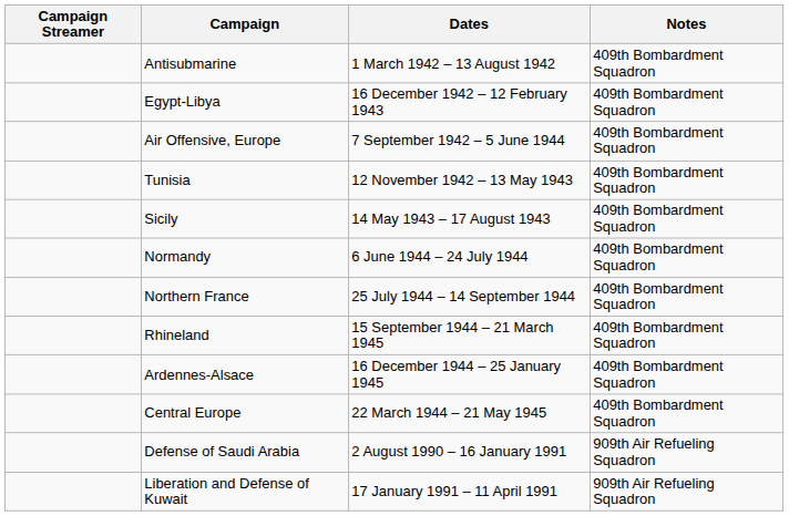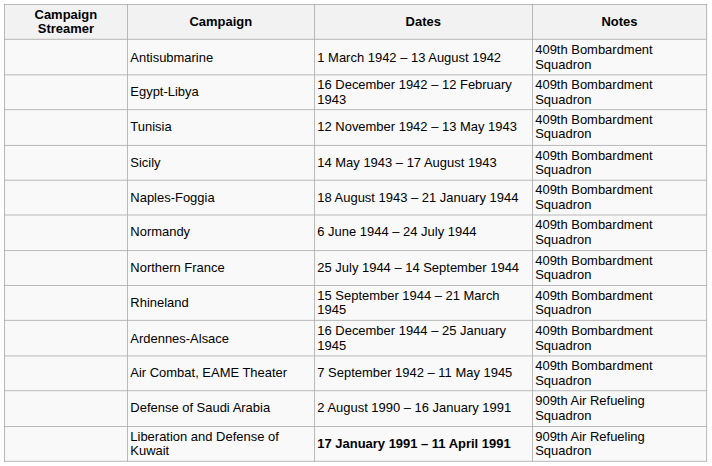- row: Air Offensive, Europe | 7 September 1942 – 5 June 1944 | 409th Bombardment Squadron
+ row: Naples-Foggia | 18 August 1943 – 21 January 1944 | 409th Bombardment Squadron
- row: Central Europe | 22 March 1944 – 21 May 1945 | 409th Bombardment Squadron
+ row: Air Combat, EAME Theater | 7 September 1942 – 11 May 1945 | 409th Bombardment Squadron
Liberation and Defense of Kuwait | Dates: normal -> bold
